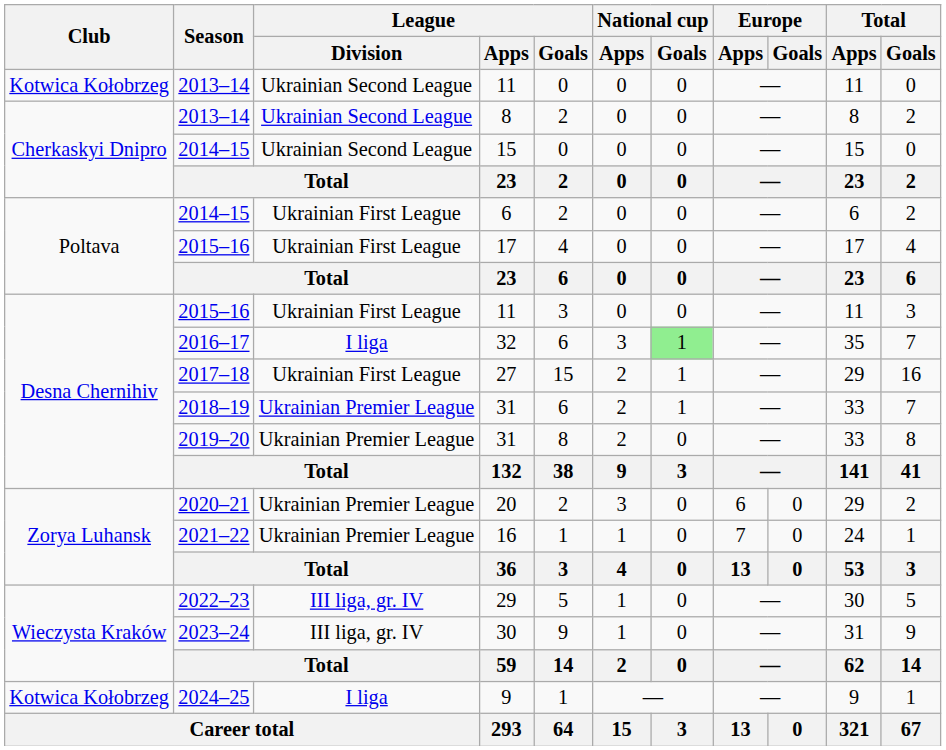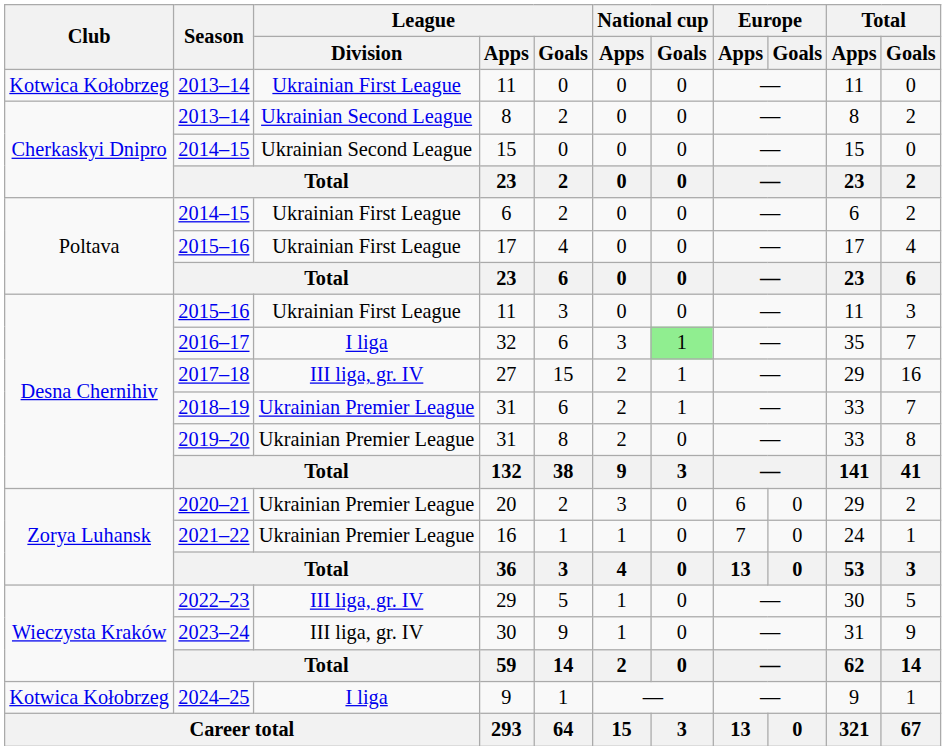2013–14 / 11 | League / Division: Ukrainian Second League -> Ukrainian First League
27 | League / Division: Ukrainian First League -> III liga, gr. IV
